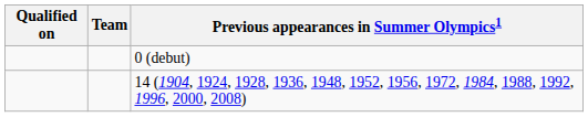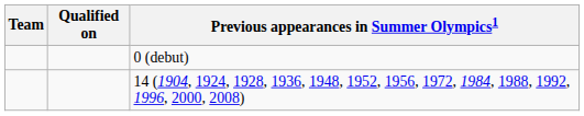columns swapped: Team <-> Qualified on
